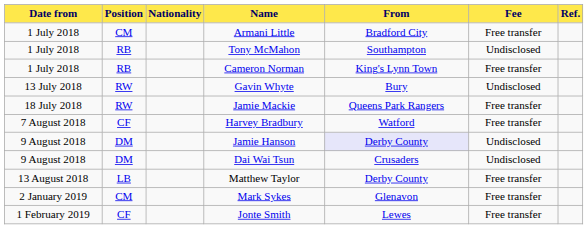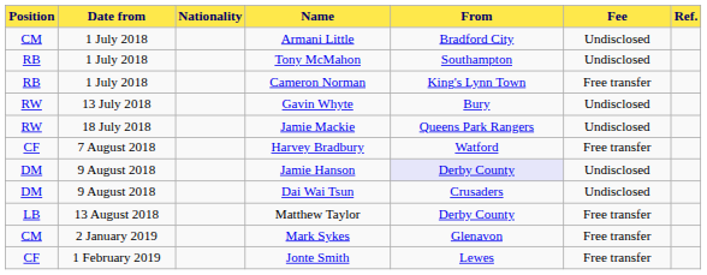columns swapped: Date from <-> Position
Armani Little | Fee: Free transfer -> Undisclosed
Jamie Mackie | Fee: Free transfer -> Undisclosed
